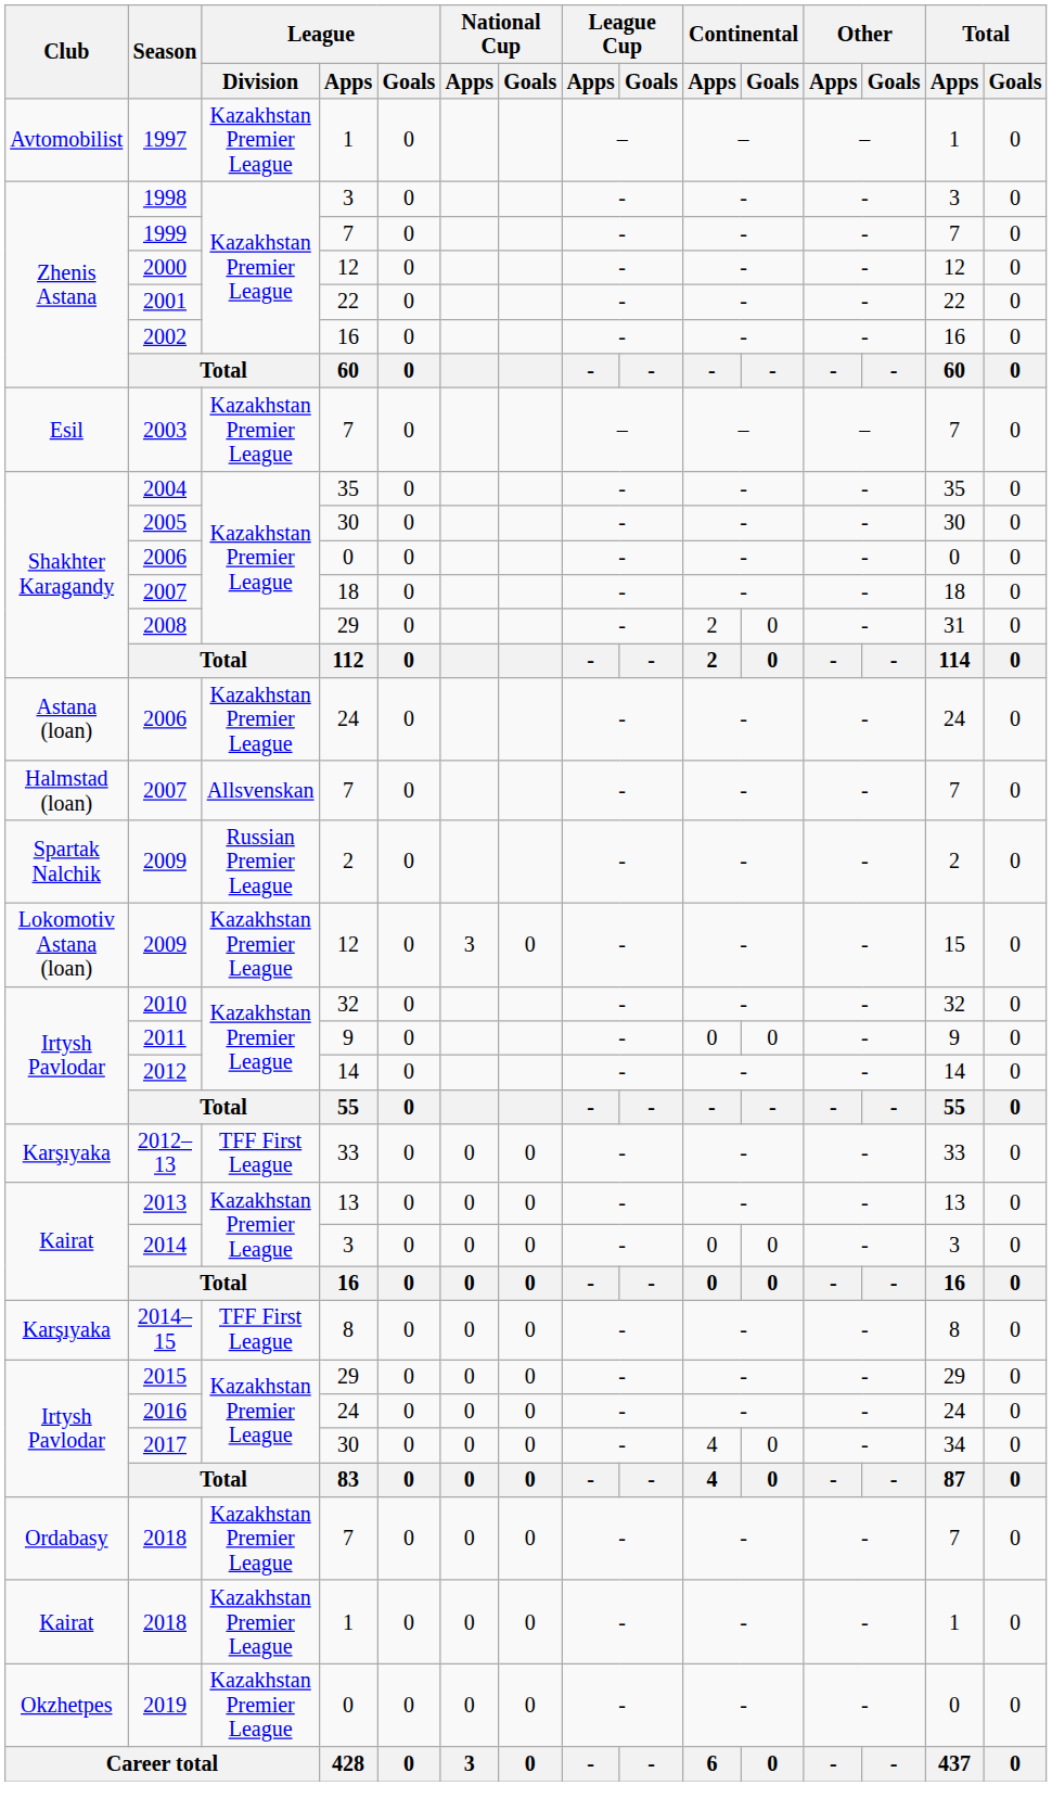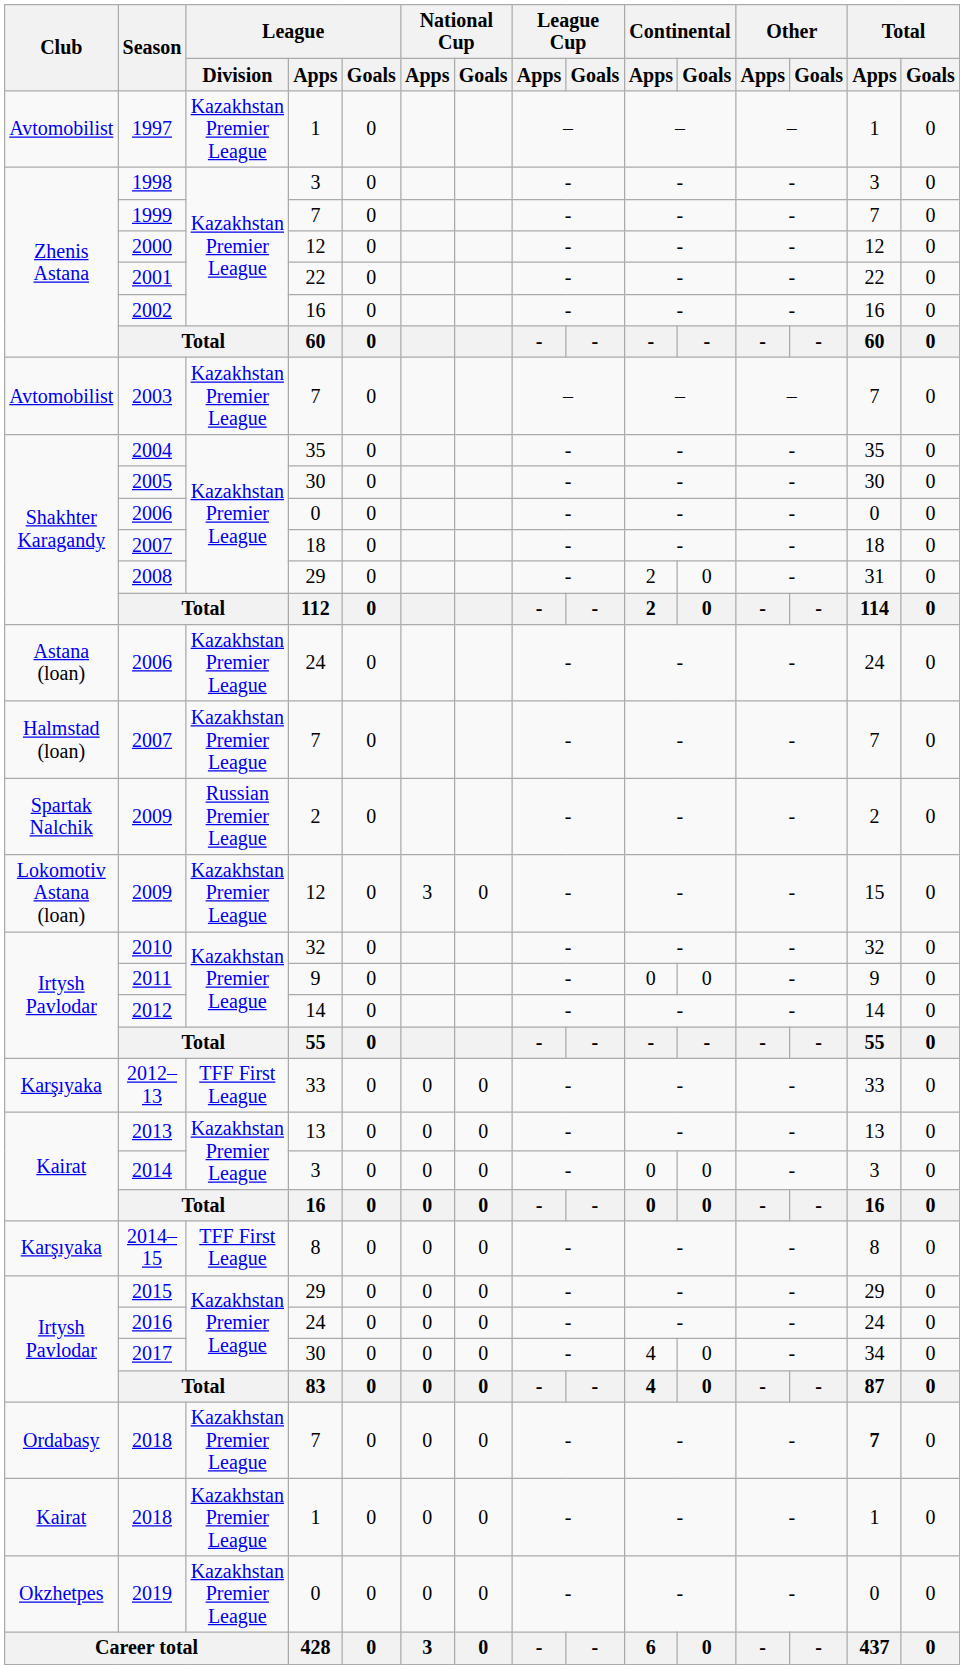2003 | Club: Esil -> Avtomobilist
2007 / 7 | League / Division: Allsvenskan -> Kazakhstan Premier League
2018 / 7 | Total / Apps: normal -> bold
